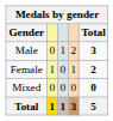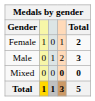rows swapped: Female <-> Male
Mixed | column 4: normal -> bold
